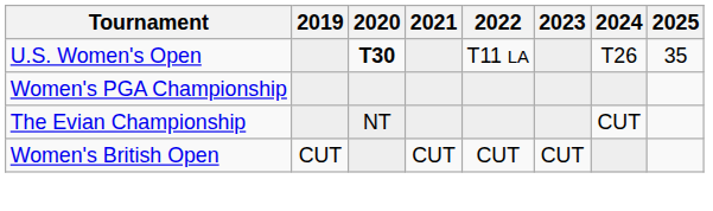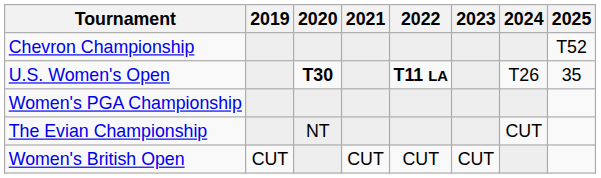+ row: Chevron Championship | T52
U.S. Women's Open | 2022: normal -> bold
